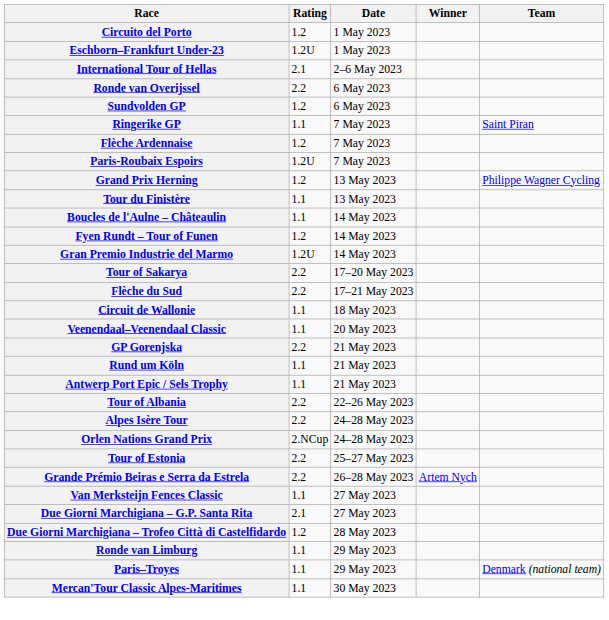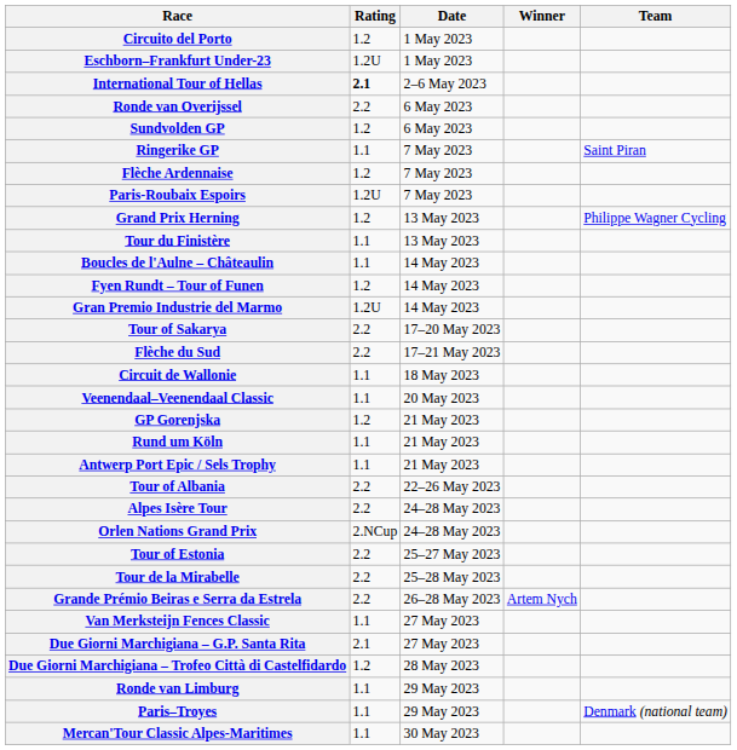International Tour of Hellas | Rating: normal -> bold
GP Gorenjska | Rating: 2.2 -> 1.2
+ row: Tour de la Mirabelle | 2.2 | 25–28 May 2023
